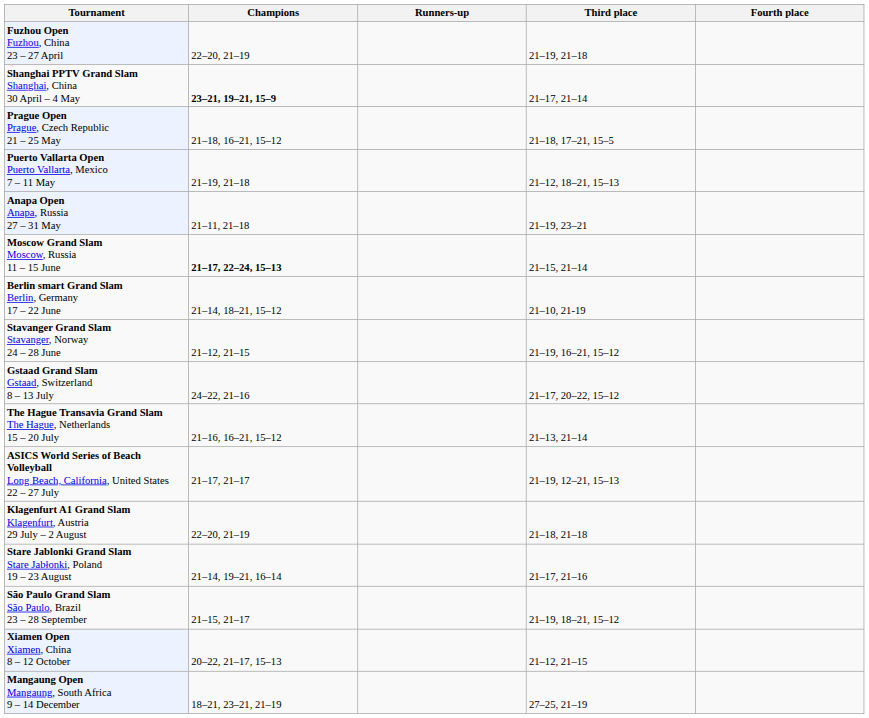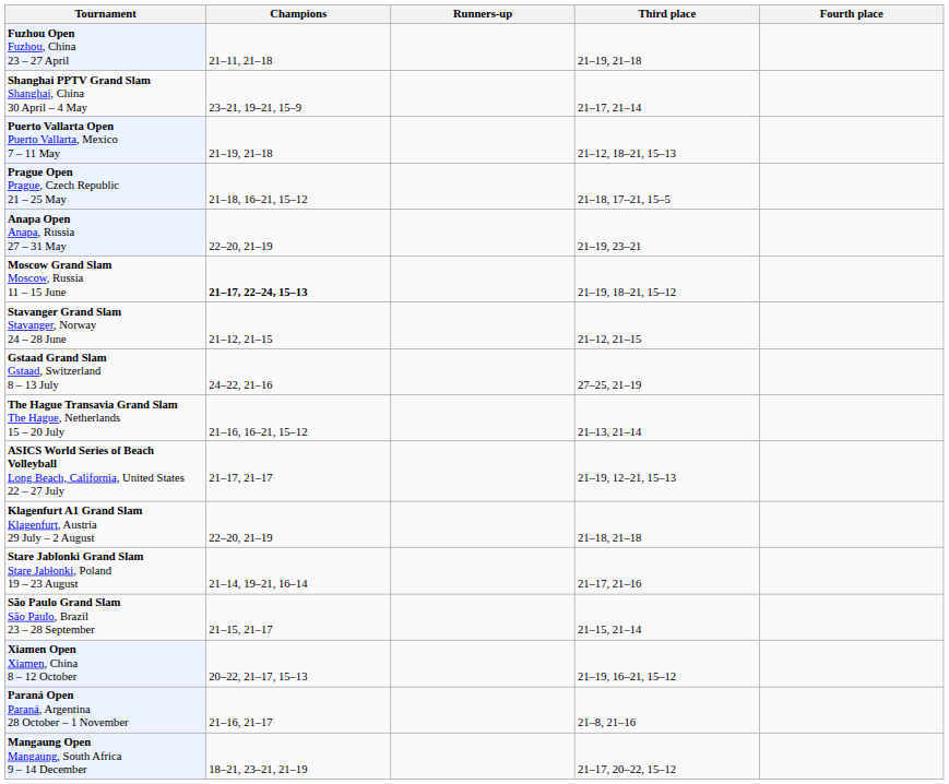Fuzhou Open Fuzhou, China 23 – 27 April | Champions: 22–20, 21–19 -> 21–11, 21–18
Shanghai PPTV Grand Slam Shanghai, China 30 April – 4 May | Champions: bold -> normal
rows swapped: Puerto Vallarta Open Puerto Vallarta, Mexico 7 – 11 May <-> Prague Open Prague, Czech Republic 21 – 25 May
Anapa Open Anapa, Russia 27 – 31 May | Champions: 21–11, 21–18 -> 22–20, 21–19
Moscow Grand Slam Moscow, Russia 11 – 15 June | Third place: 21–15, 21–14 -> 21–19, 18–21, 15–12
- row: Berlin smart Grand Slam Berlin, Germany 17 – 22 June | 21–14, 18–21, 15–12 | 21–10, 21-19
Stavanger Grand Slam Stavanger, Norway 24 – 28 June | Third place: 21–19, 16–21, 15–12 -> 21–12, 21–15
Gstaad Grand Slam Gstaad, Switzerland 8 – 13 July | Third place: 21–17, 20–22, 15–12 -> 27–25, 21–19
São Paulo Grand Slam São Paulo, Brazil 23 – 28 September | Third place: 21–19, 18–21, 15–12 -> 21–15, 21–14
Xiamen Open Xiamen, China 8 – 12 October | Third place: 21–12, 21–15 -> 21–19, 16–21, 15–12
+ row: Paraná Open Paraná, Argentina 28 October – 1 November | 21–16, 21–17 | 21–8, 21–16
Mangaung Open Mangaung, South Africa 9 – 14 December | Third place: 27–25, 21–19 -> 21–17, 20–22, 15–12
